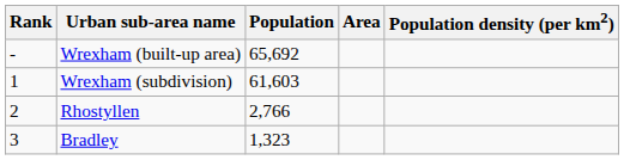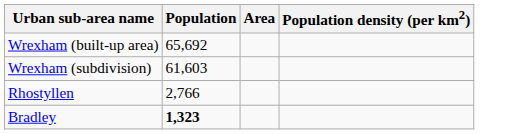- column: Rank | - | 1 | 2 | 3
Bradley | Population: normal -> bold
